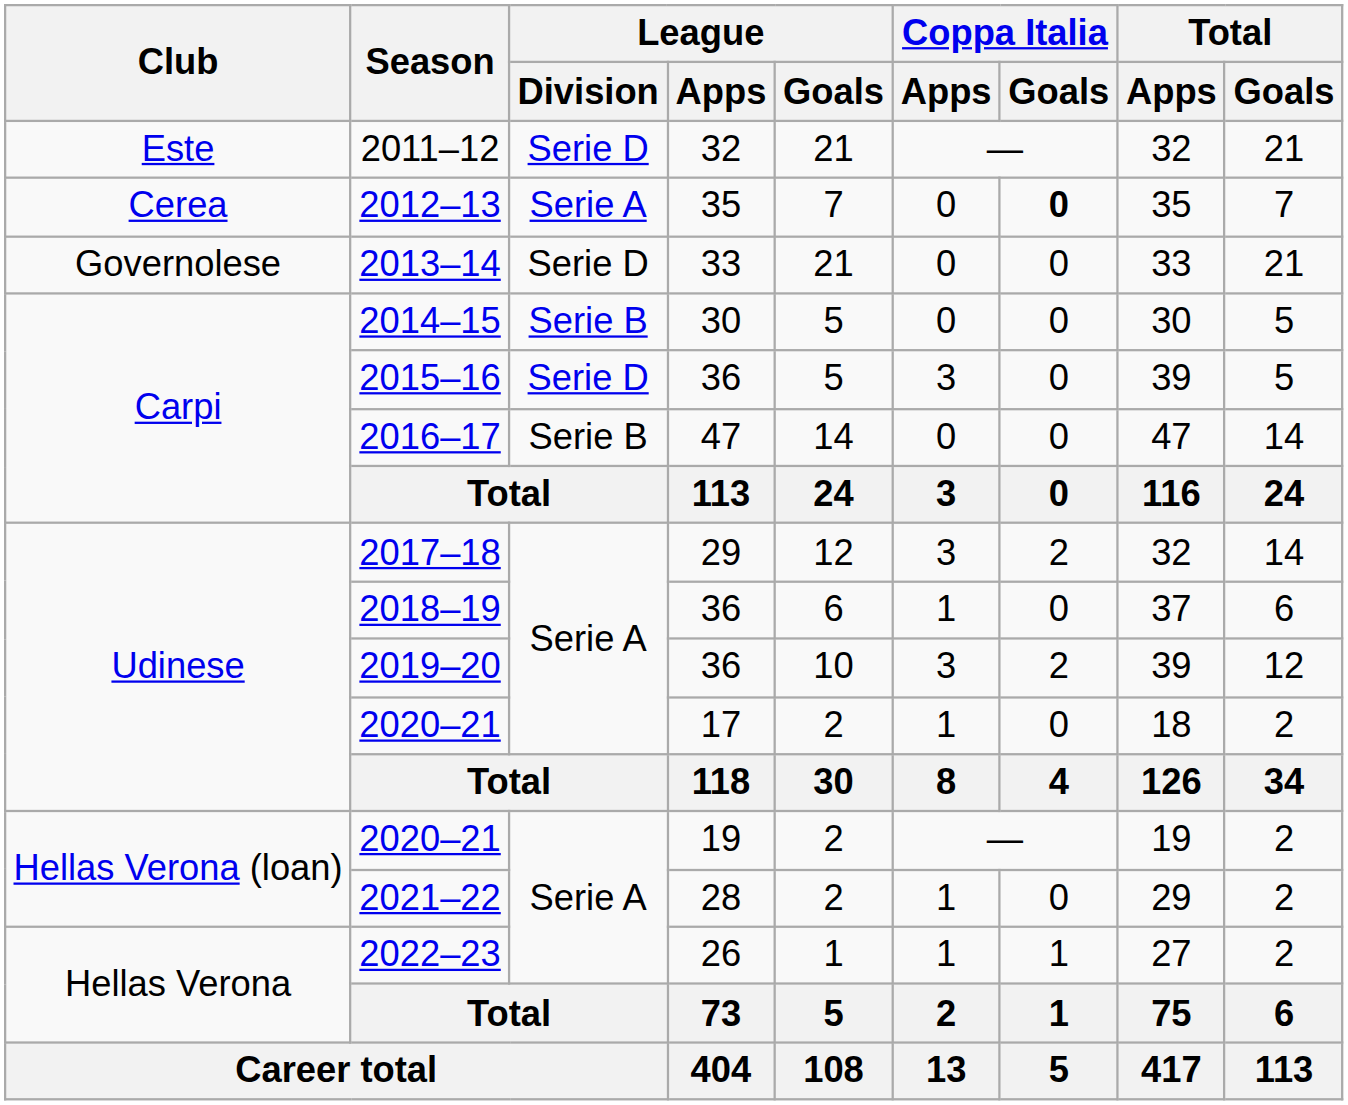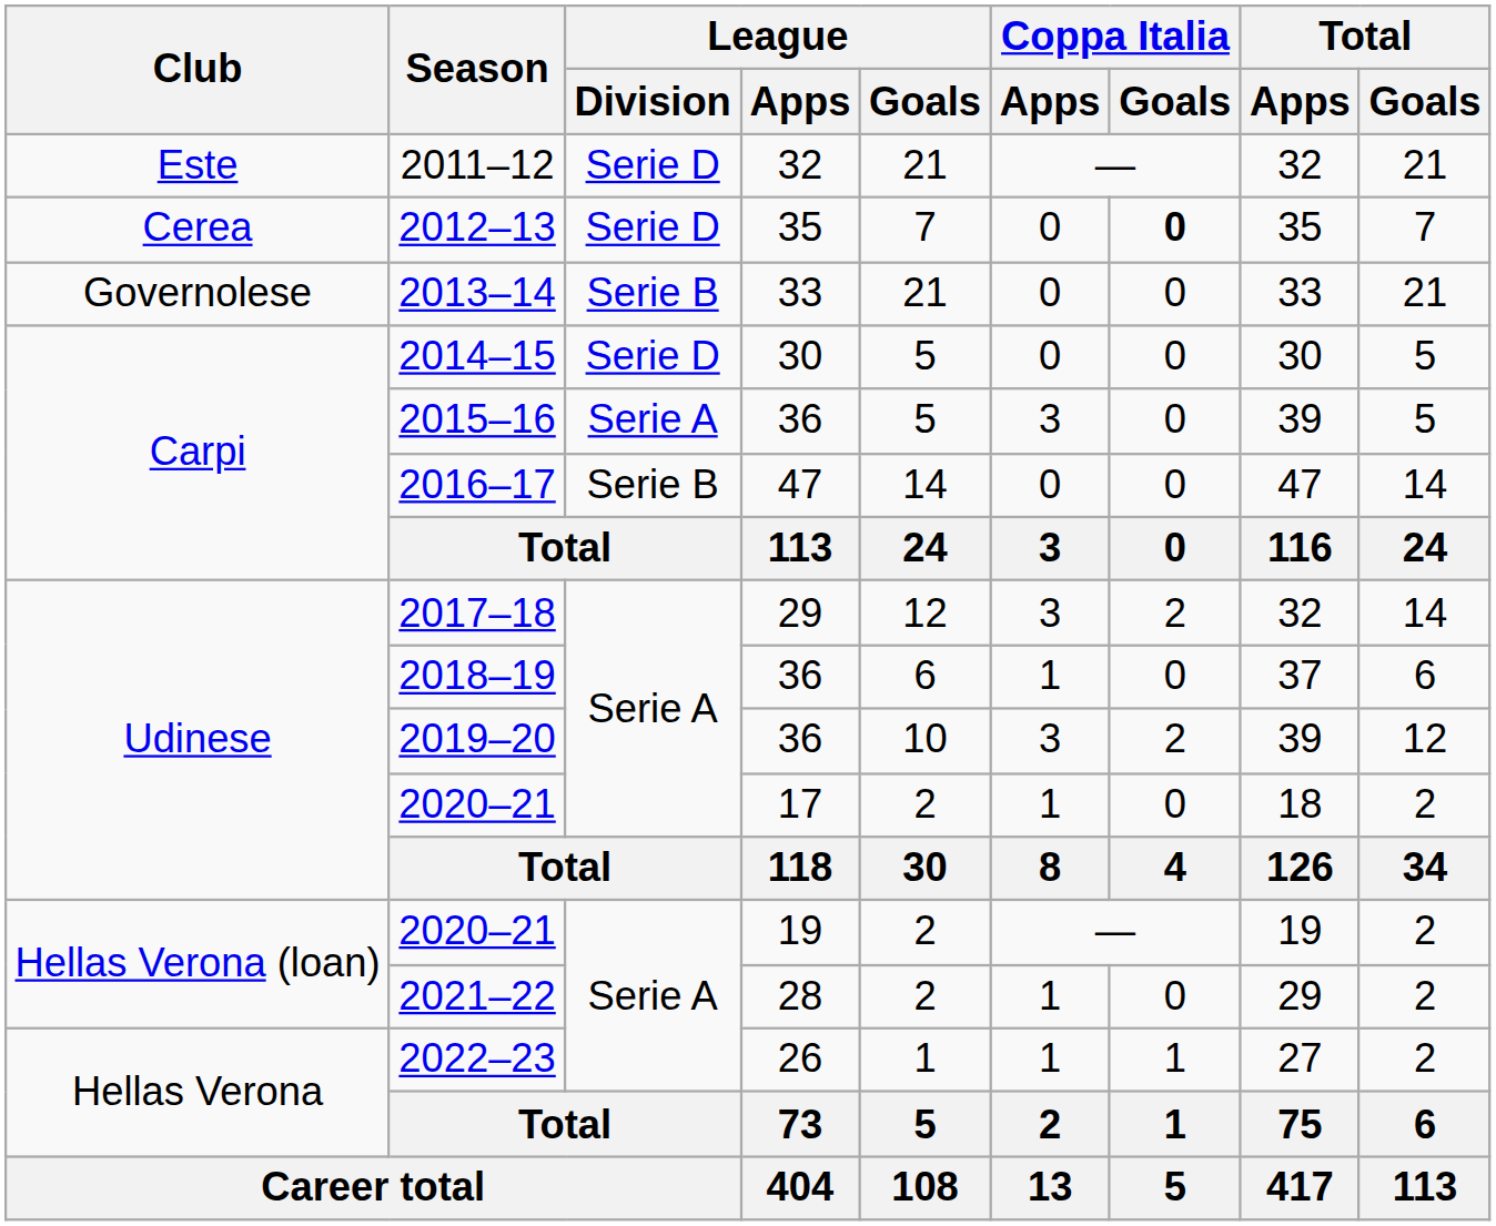2012–13 | League / Division: Serie A -> Serie D
2013–14 | League / Division: Serie D -> Serie B
2014–15 | League / Division: Serie B -> Serie D
2015–16 | League / Division: Serie D -> Serie A
